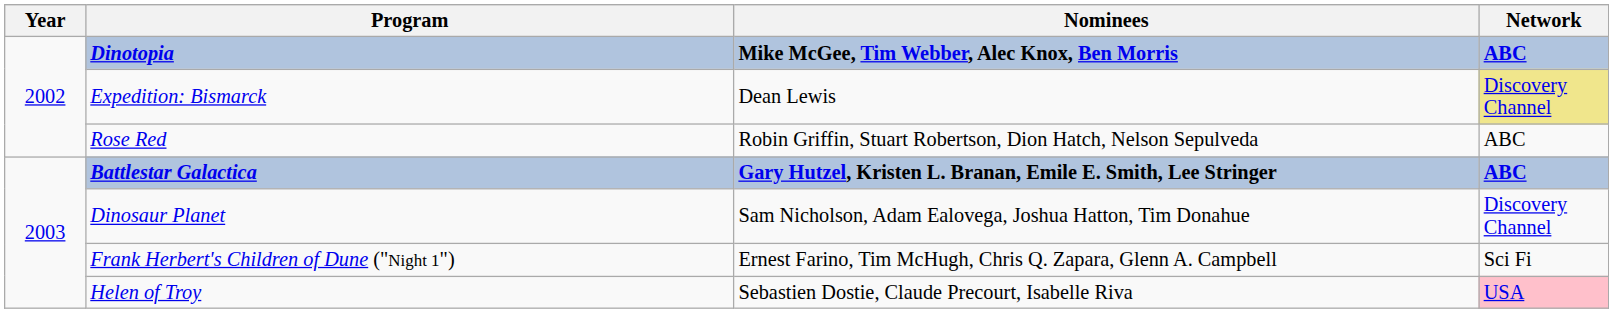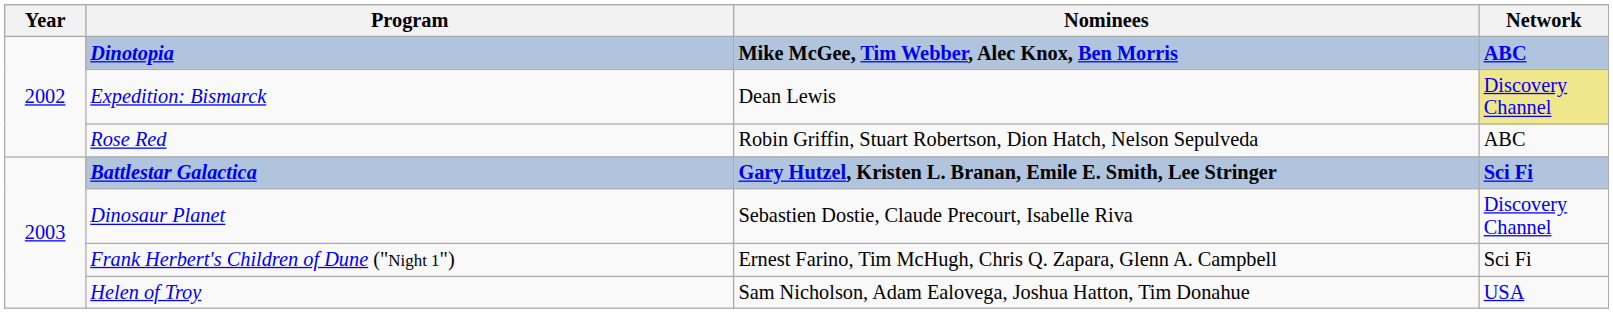Battlestar Galactica | Network: ABC -> Sci Fi
Dinosaur Planet | Nominees: Sam Nicholson, Adam Ealovega, Joshua Hatton, Tim Donahue -> Sebastien Dostie, Claude Precourt, Isabelle Riva
Helen of Troy | Nominees: Sebastien Dostie, Claude Precourt, Isabelle Riva -> Sam Nicholson, Adam Ealovega, Joshua Hatton, Tim Donahue
Helen of Troy | Network: pink background -> no background
